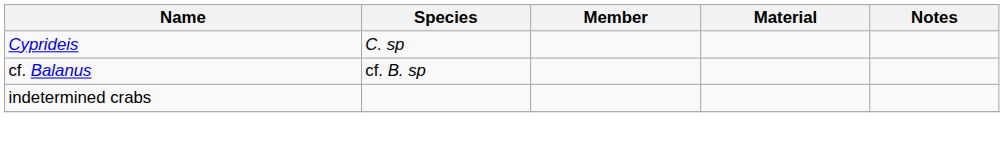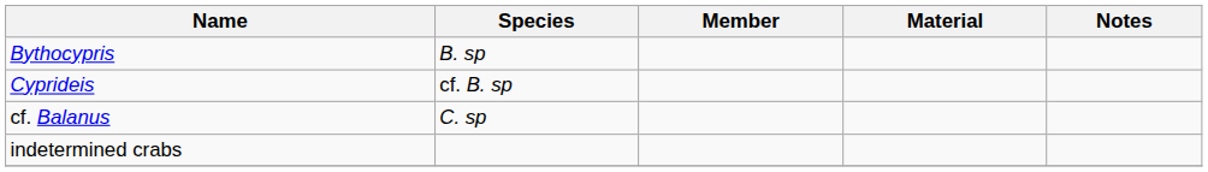+ row: Bythocypris | B. sp
Cyprideis | Species: C. sp -> cf. B. sp
cf. Balanus | Species: cf. B. sp -> C. sp
